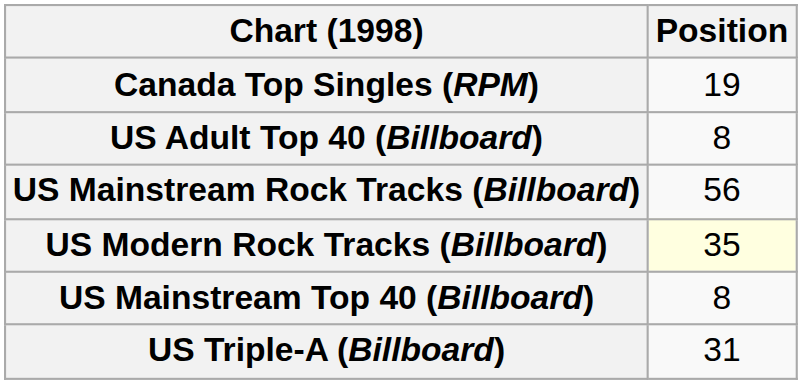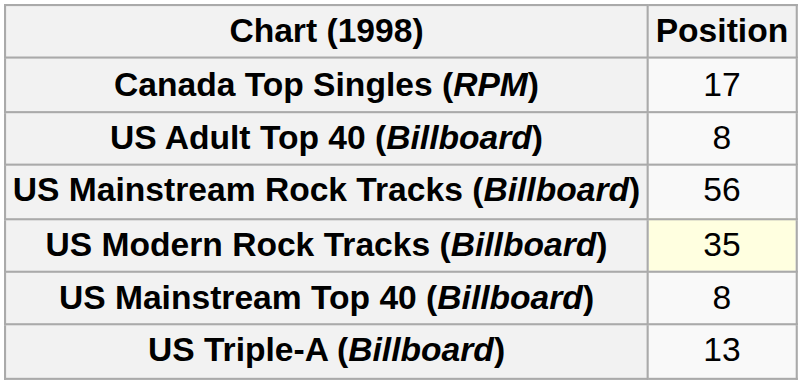Canada Top Singles (RPM) | Position: 19 -> 17
US Triple-A (Billboard) | Position: 31 -> 13
